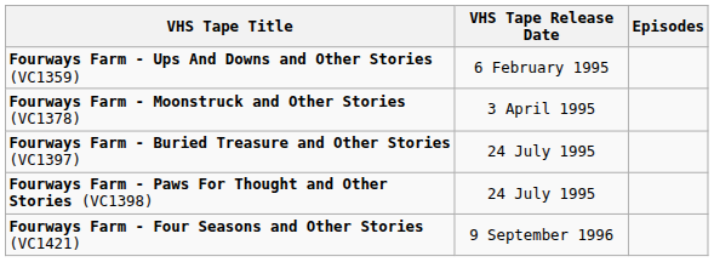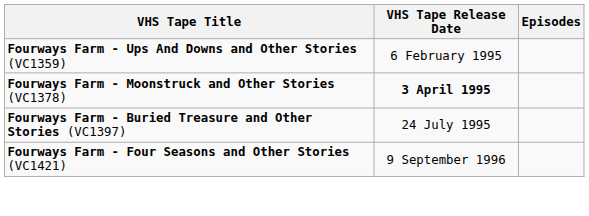Fourways Farm - Moonstruck and Other Stories (VC1378) | VHS Tape Release Date: normal -> bold
- row: Fourways Farm - Paws For Thought and Other Stories (VC1398) | 24 July 1995
